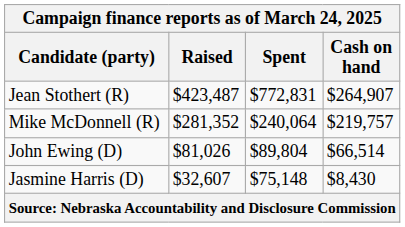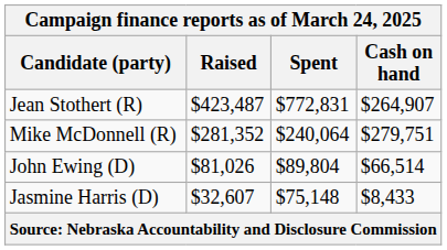Mike McDonnell (R) | Cash on hand: $219,757 -> $279,751
Jasmine Harris (D) | Cash on hand: $8,430 -> $8,433
